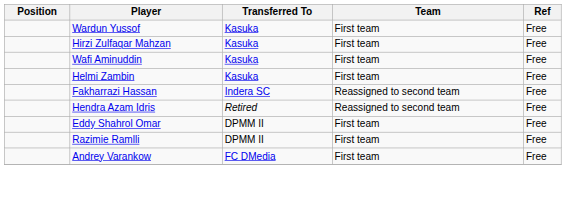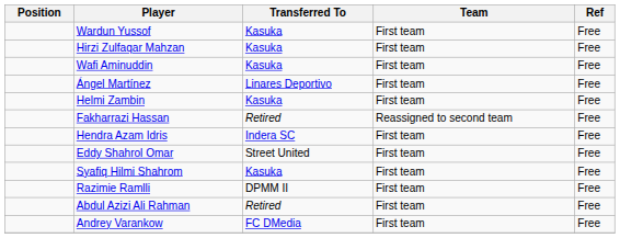+ row: Ángel Martínez | Linares Deportivo | First team | Free
Fakharrazi Hassan | Transferred To: Indera SC -> Retired
Hendra Azam Idris | Transferred To: Retired -> Indera SC
Hendra Azam Idris | Team: Reassigned to second team -> First team
Eddy Shahrol Omar | Transferred To: DPMM II -> Street United
+ row: Syafiq Hilmi Shahrom | Kasuka | First team | Free
+ row: Abdul Azizi Ali Rahman | Retired | First team | Free
